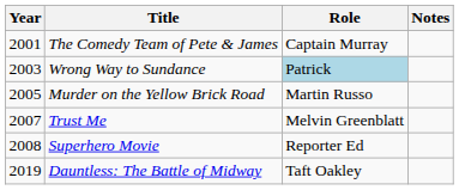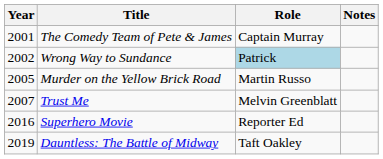Wrong Way to Sundance | Year: 2003 -> 2002
Superhero Movie | Year: 2008 -> 2016
